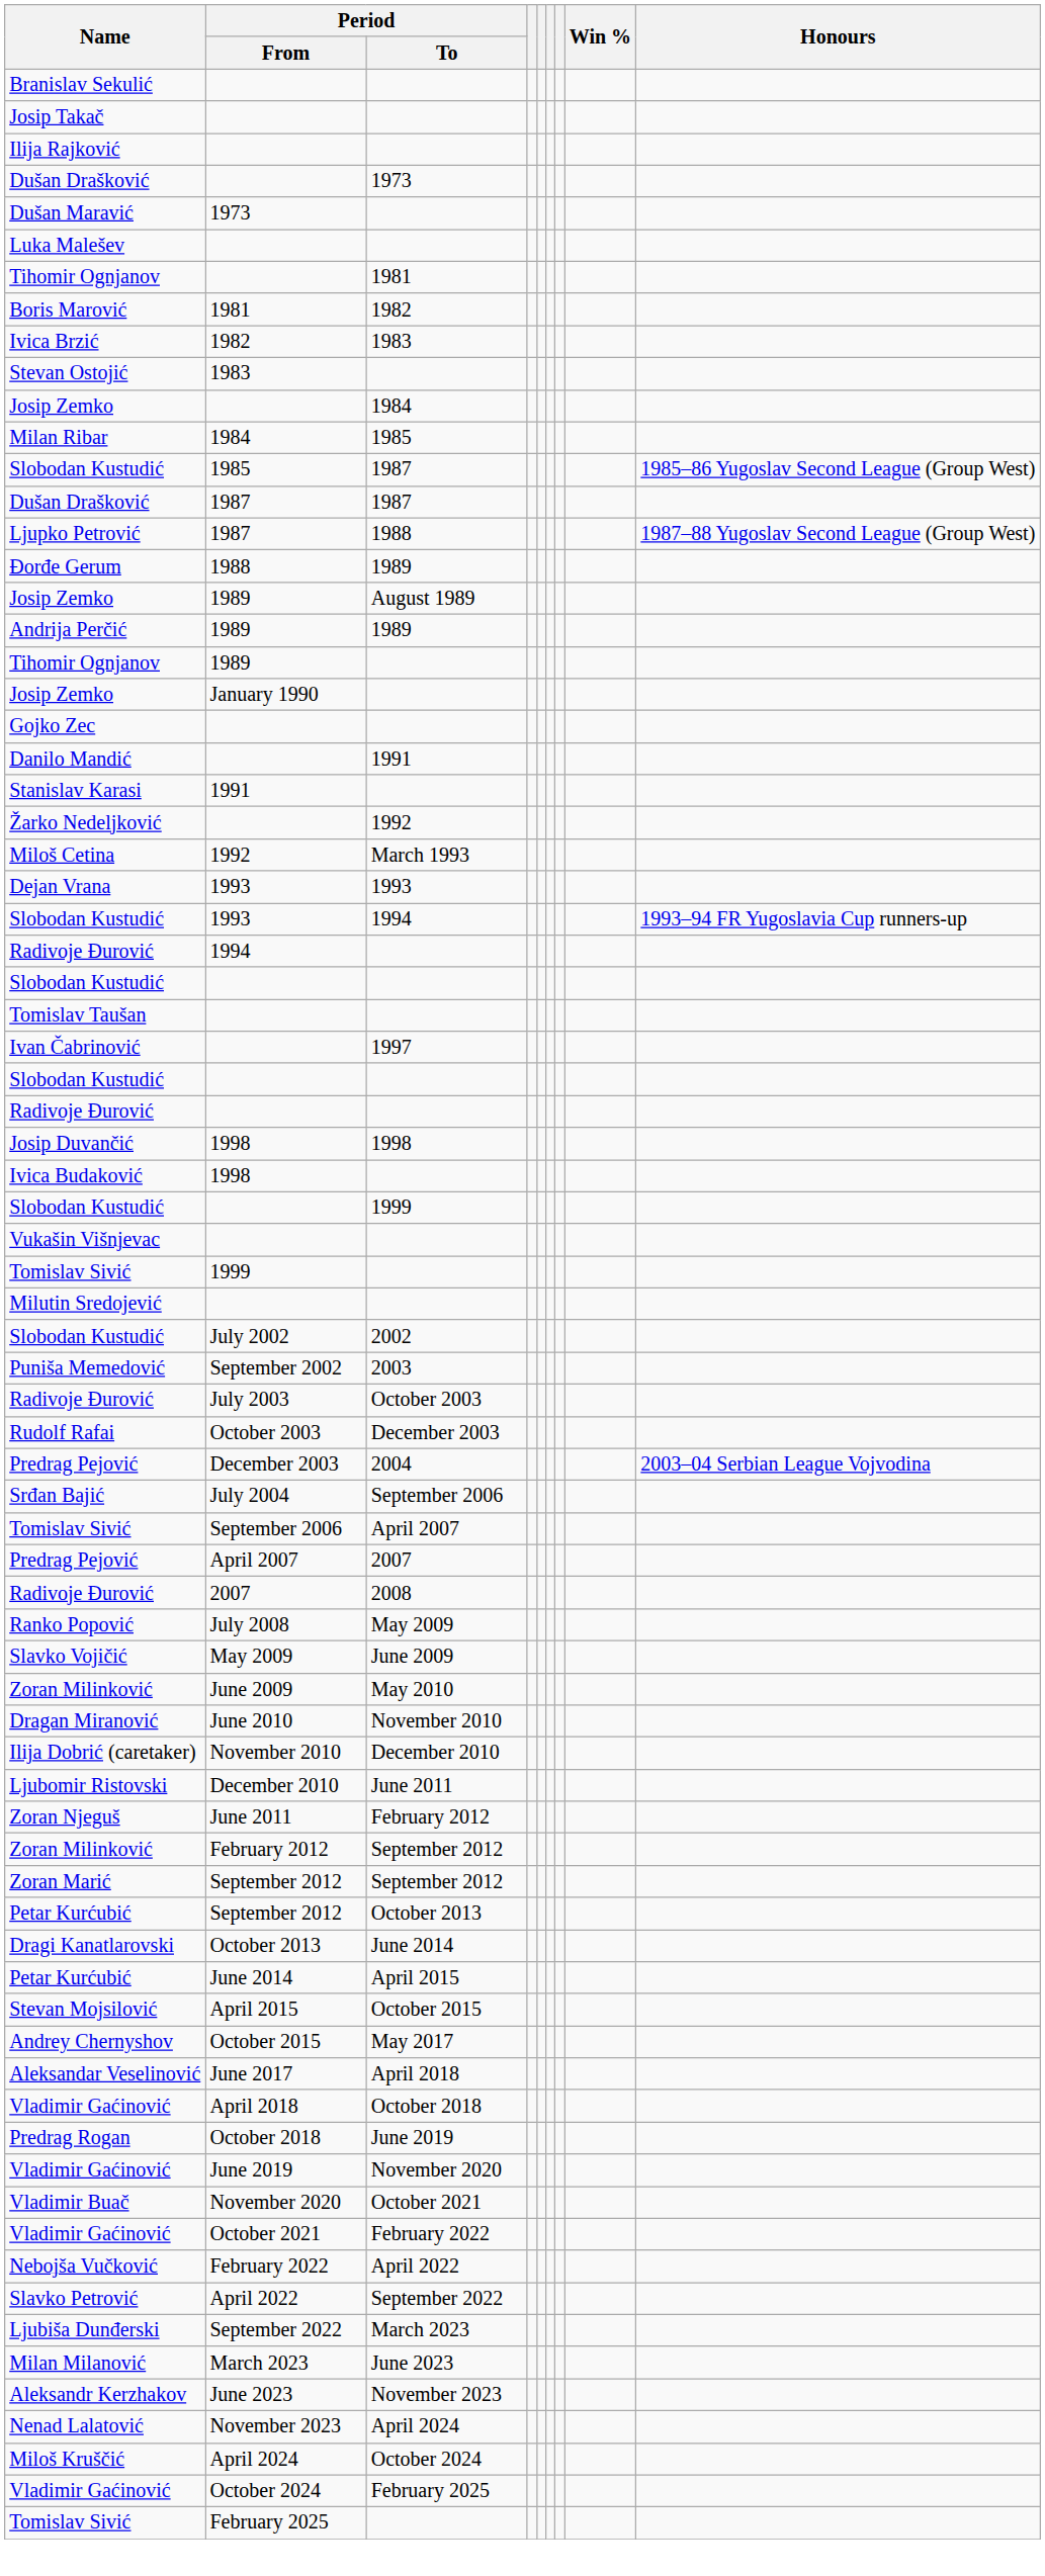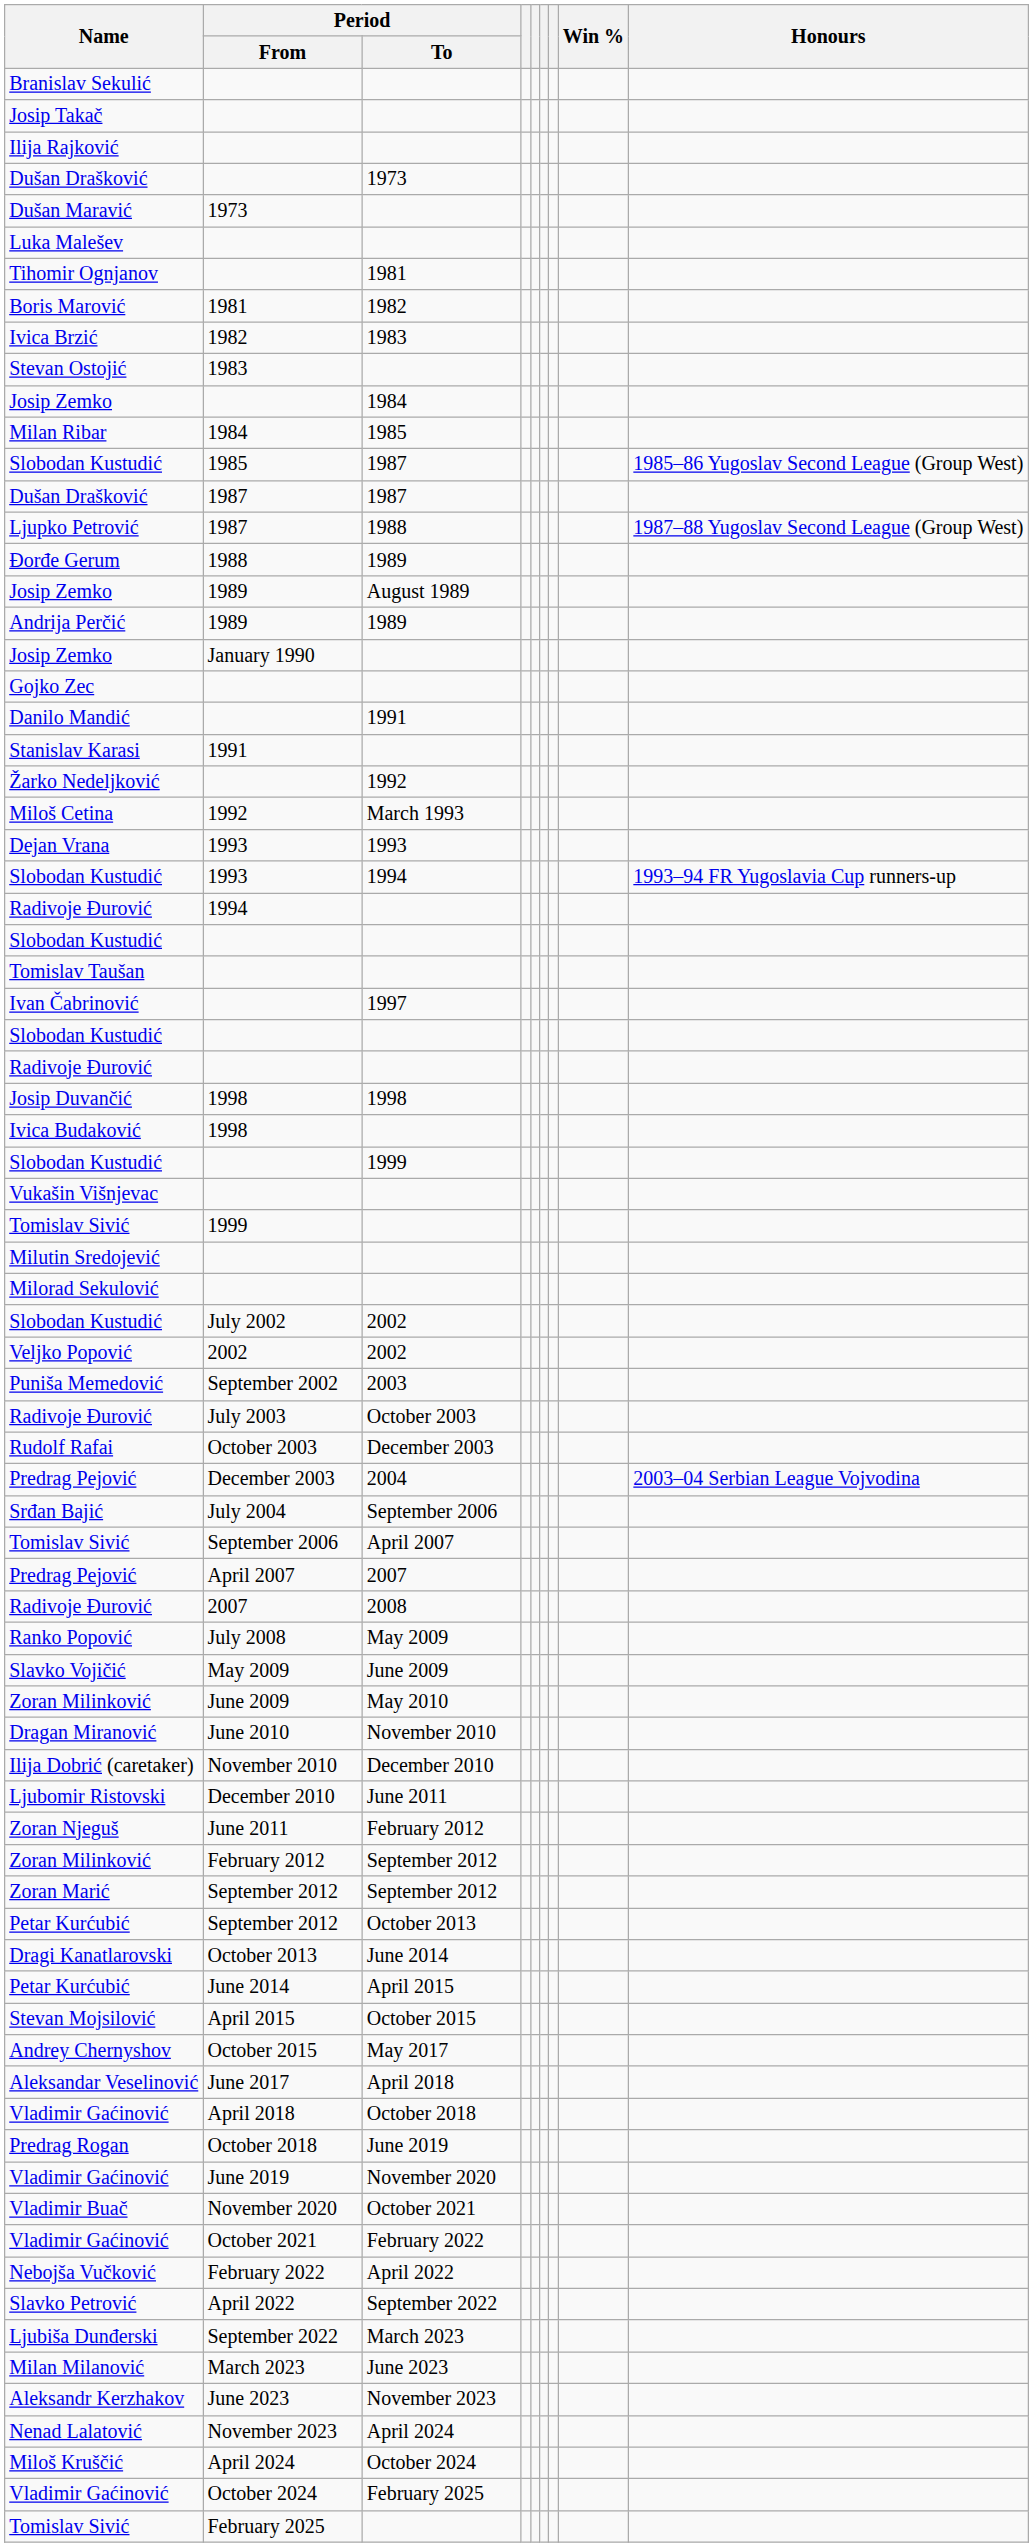- row: Tihomir Ognjanov | 1989
+ row: Milorad Sekulović
+ row: Veljko Popović | 2002 | 2002
